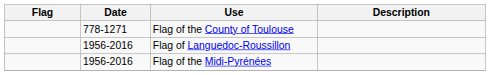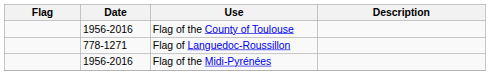Flag of the County of Toulouse | Date: 778-1271 -> 1956-2016
Flag of Languedoc-Roussillon | Date: 1956-2016 -> 778-1271
